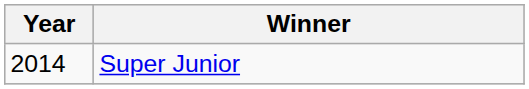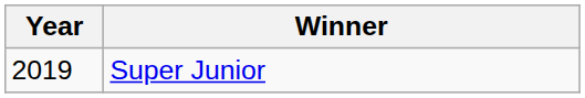Super Junior | Year: 2014 -> 2019
